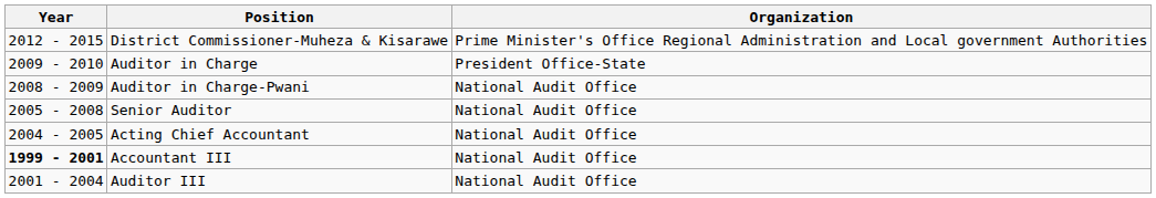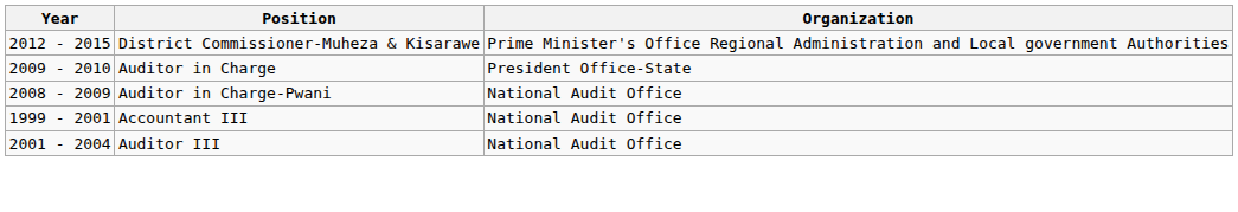- row: 2005 - 2008 | Senior Auditor | National Audit Office
- row: 2004 - 2005 | Acting Chief Accountant | National Audit Office
Accountant III | Year: bold -> normal
